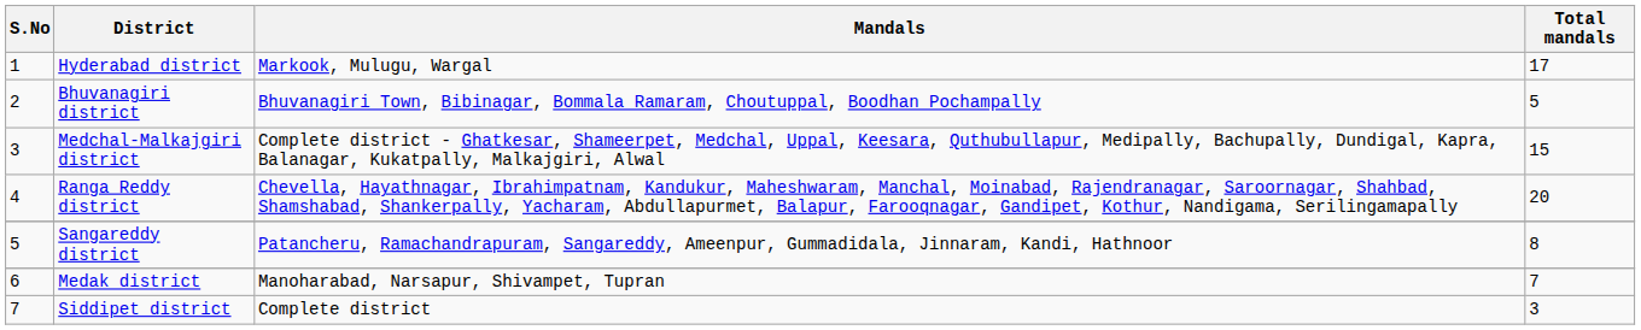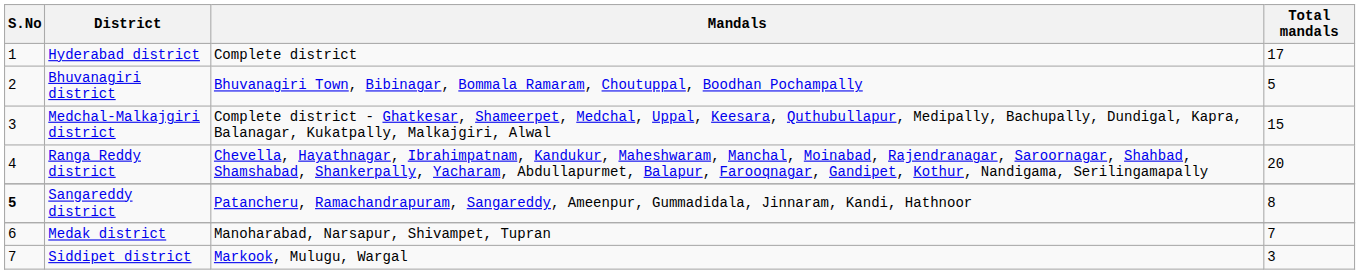Hyderabad district | Mandals: Markook, Mulugu, Wargal -> Complete district
Sangareddy district | S.No: normal -> bold
Siddipet district | Mandals: Complete district -> Markook, Mulugu, Wargal
